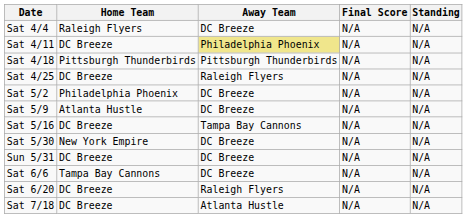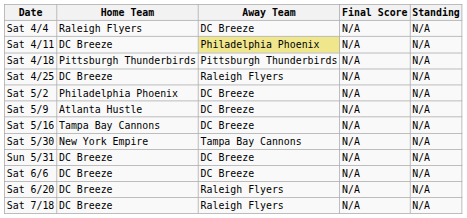Sat 5/16 | Home Team: DC Breeze -> Tampa Bay Cannons
Sat 5/16 | Away Team: Tampa Bay Cannons -> DC Breeze
Sat 5/30 | Away Team: DC Breeze -> Tampa Bay Cannons
Sat 6/6 | Home Team: Tampa Bay Cannons -> DC Breeze
Sat 7/18 | Away Team: Atlanta Hustle -> Raleigh Flyers
